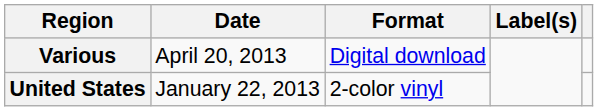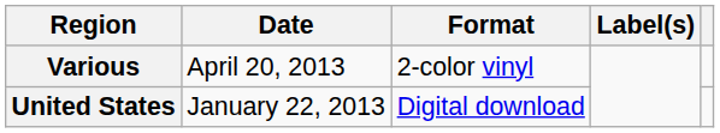Various | Format: Digital download -> 2-color vinyl
United States | Format: 2-color vinyl -> Digital download
